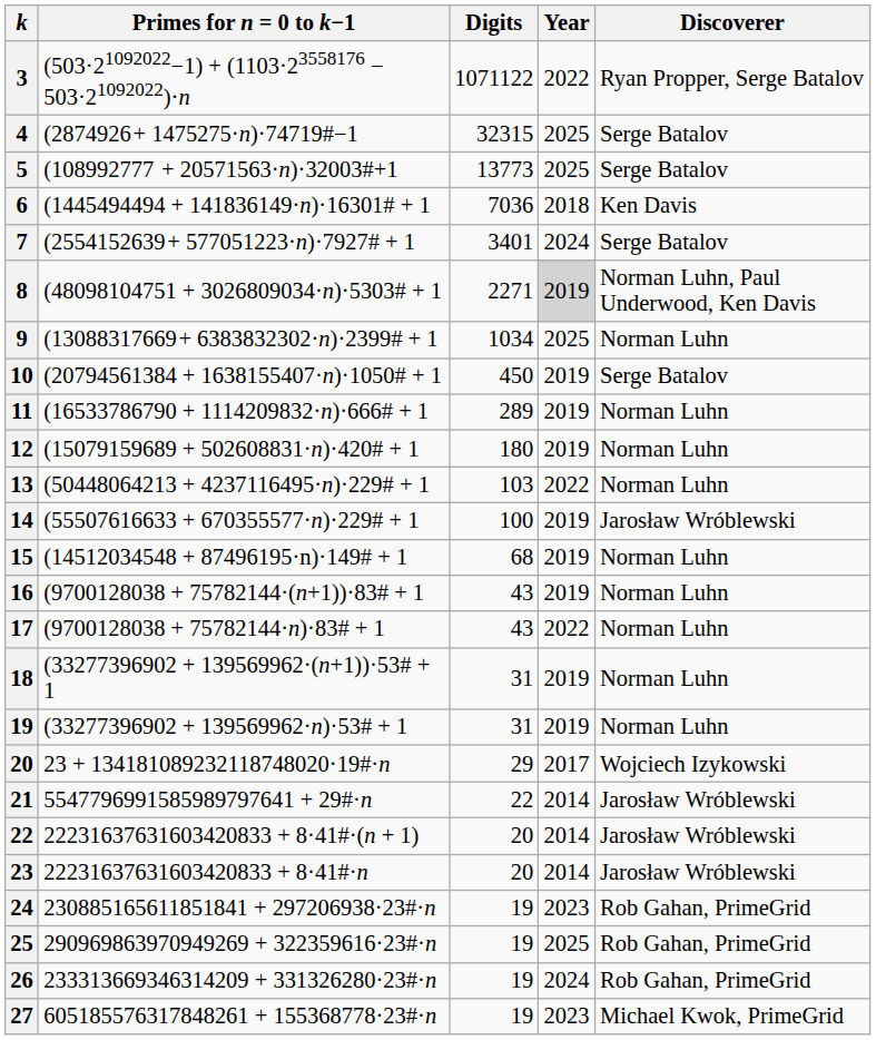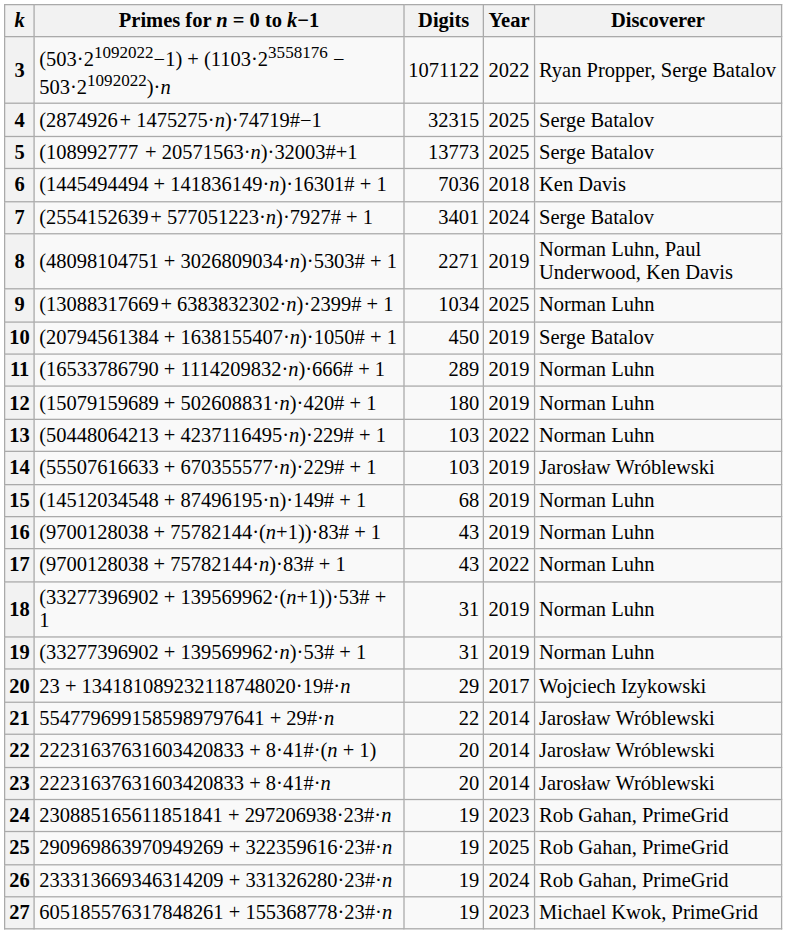8 | Year: lightgrey background -> no background
14 | Digits: 100 -> 103
